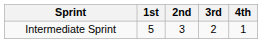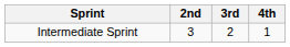- column: 1st | 5
